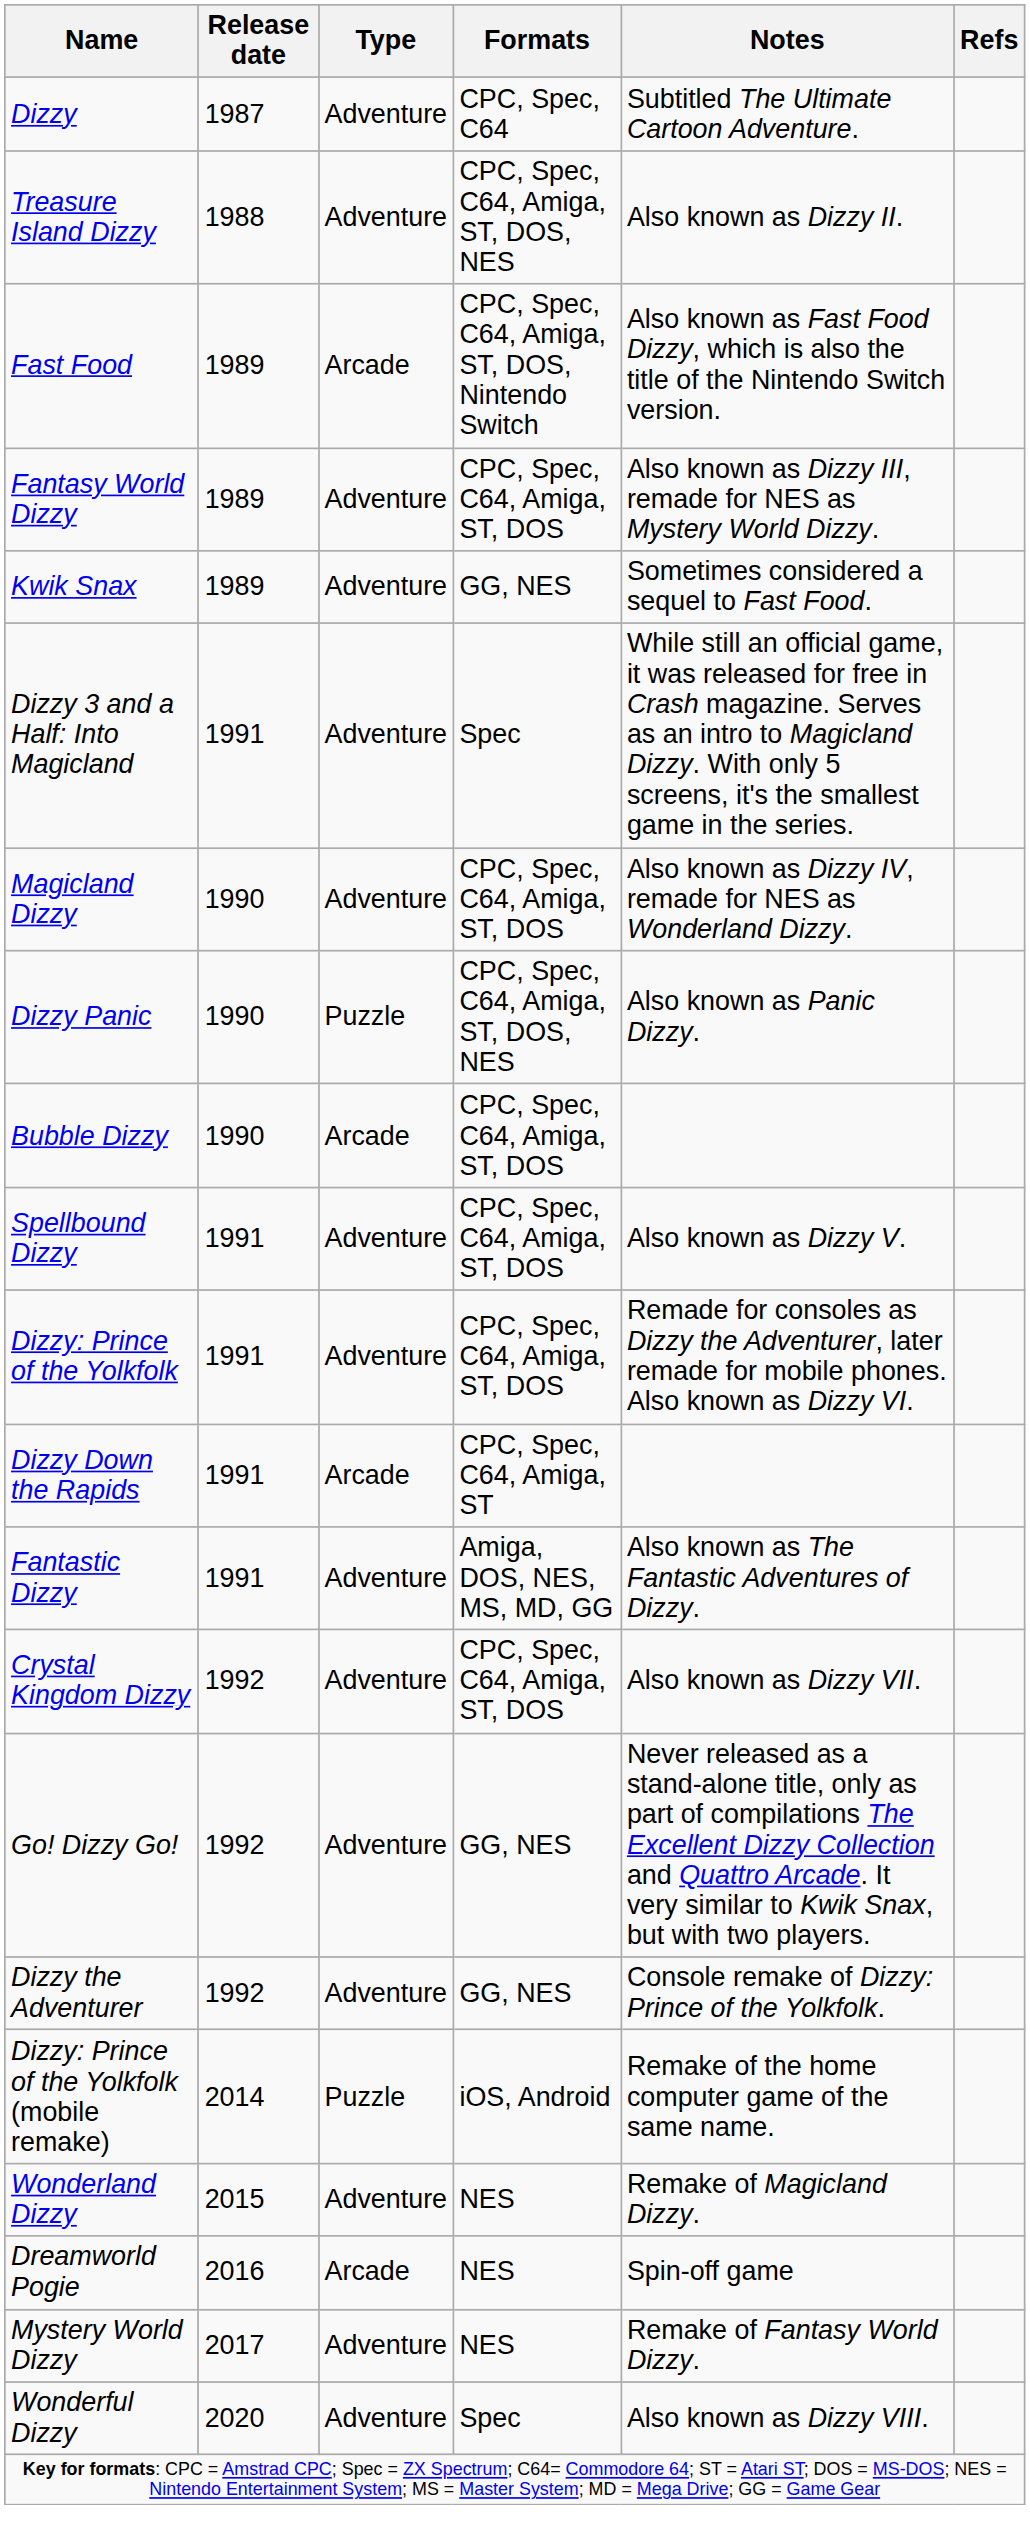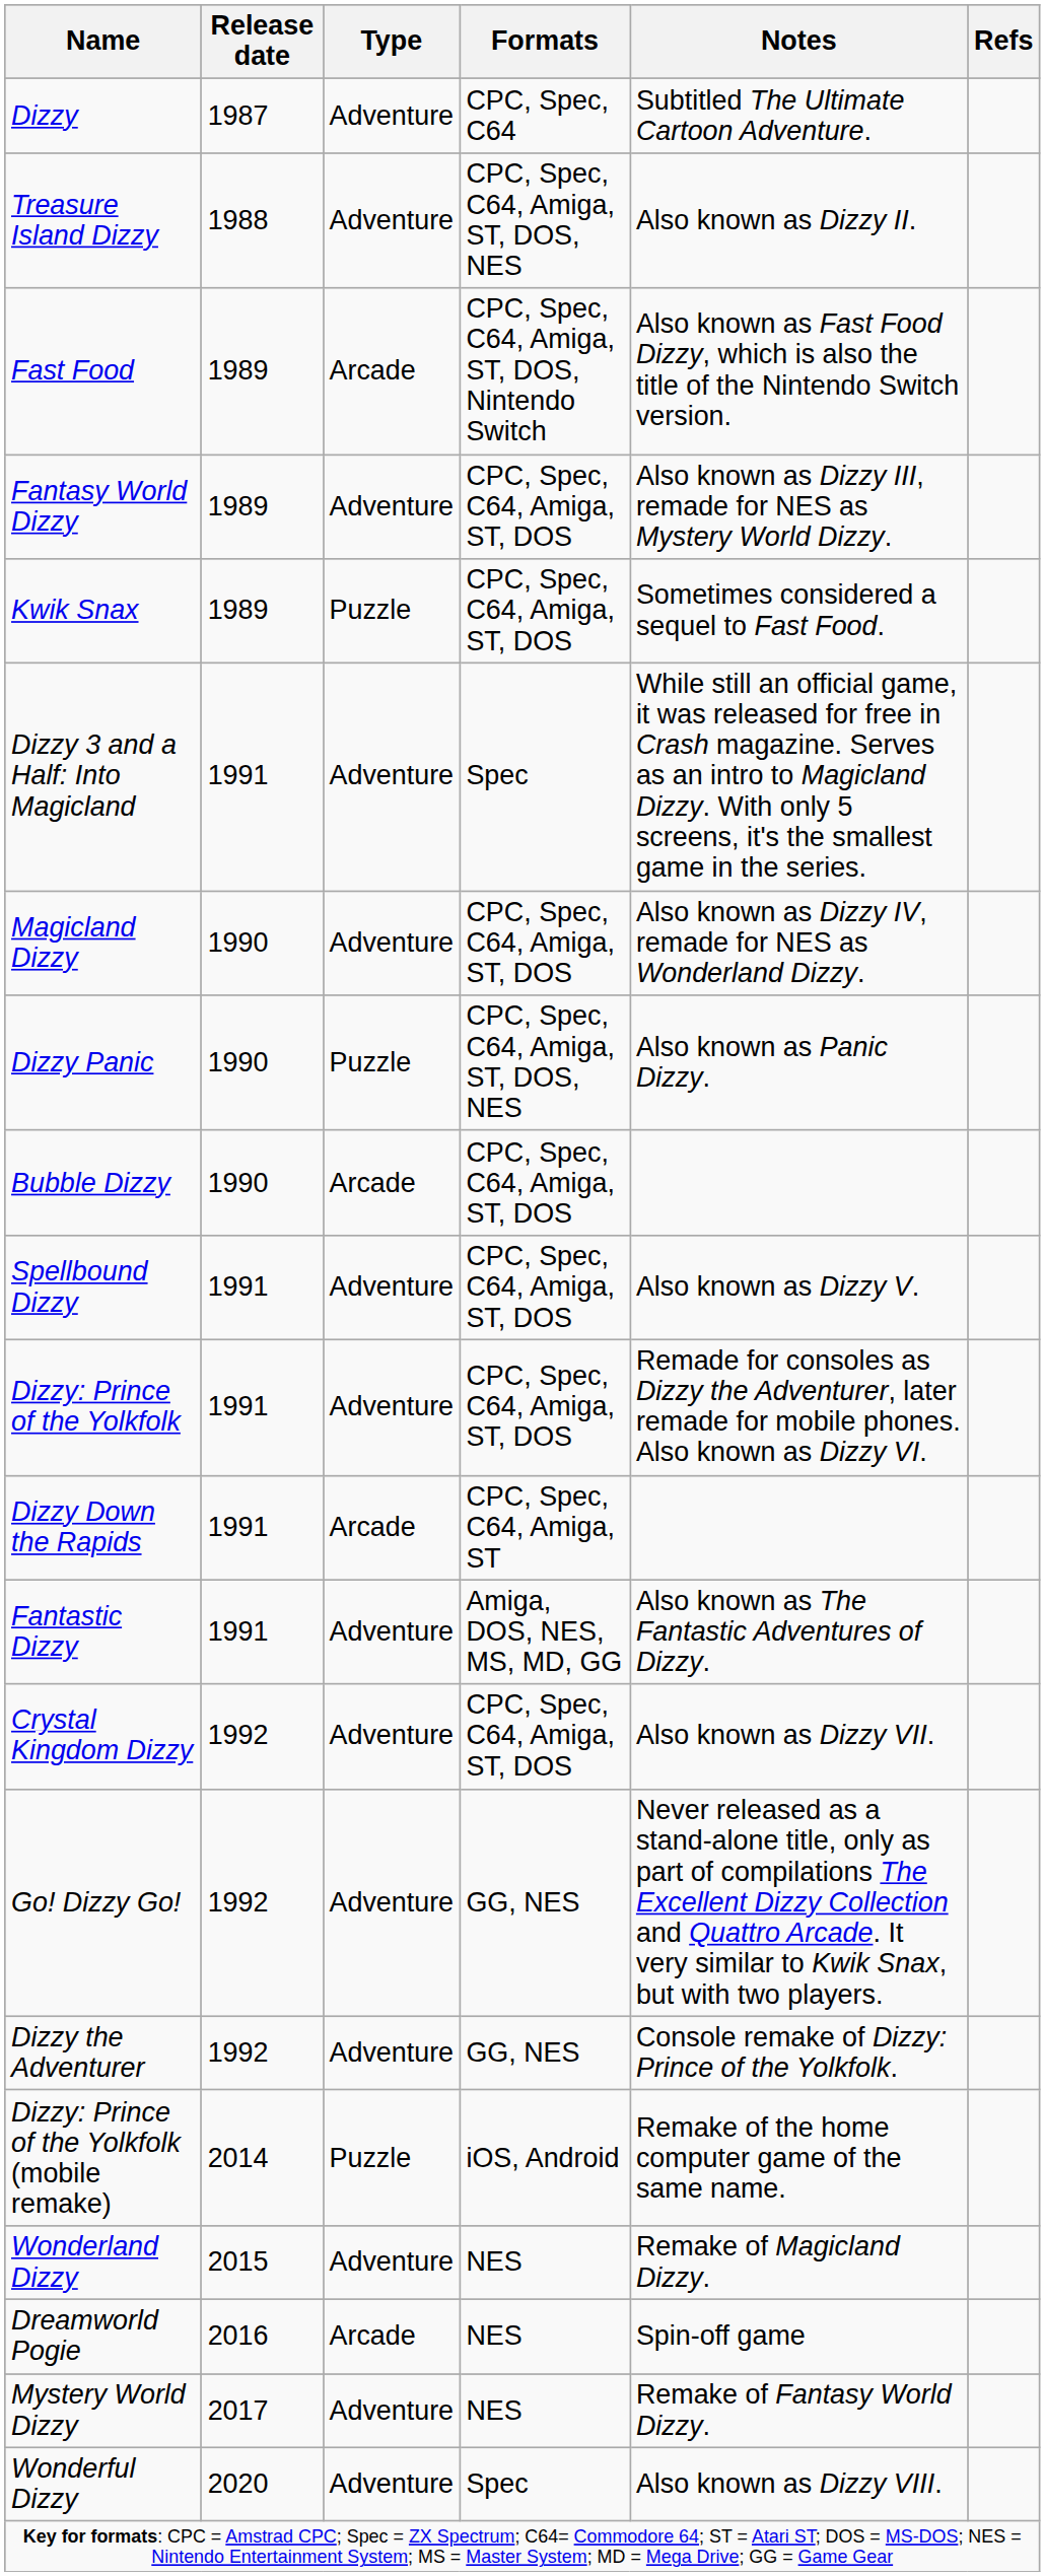Kwik Snax | Type: Adventure -> Puzzle
Kwik Snax | Formats: GG, NES -> CPC, Spec, C64, Amiga, ST, DOS
